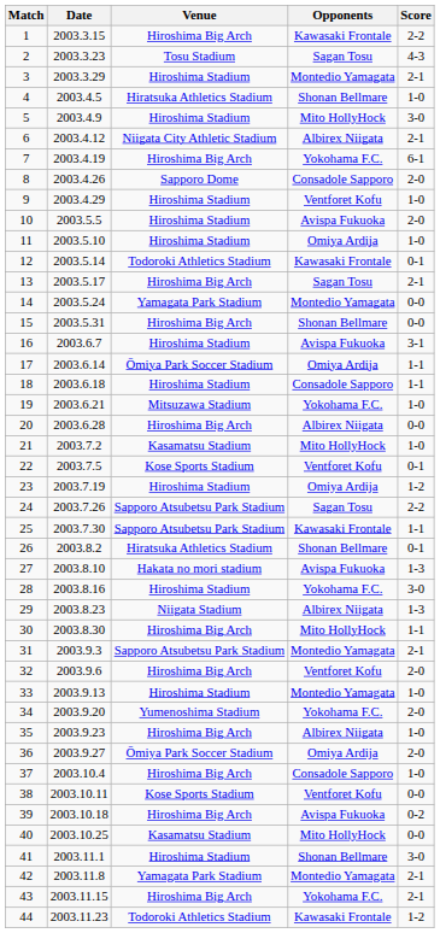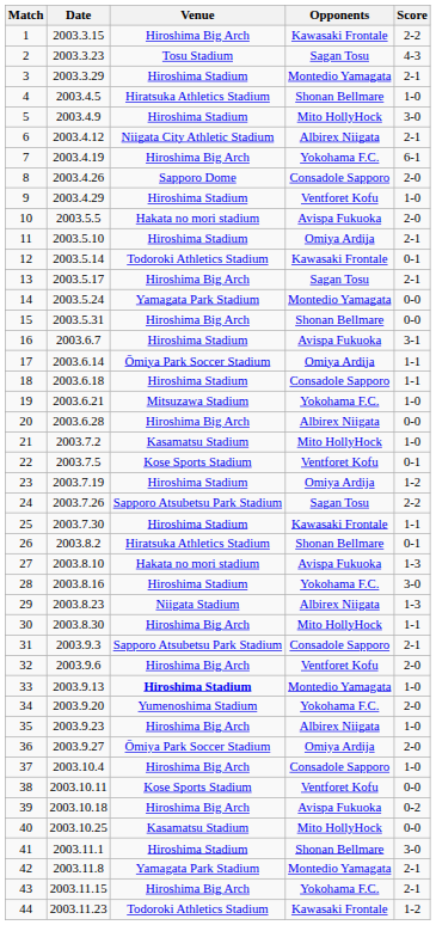10 | Venue: Hiroshima Stadium -> Hakata no mori stadium
11 | Score: 1-0 -> 2-1
25 | Venue: Sapporo Atsubetsu Park Stadium -> Hiroshima Stadium
31 | Opponents: Montedio Yamagata -> Consadole Sapporo
33 | Venue: normal -> bold
